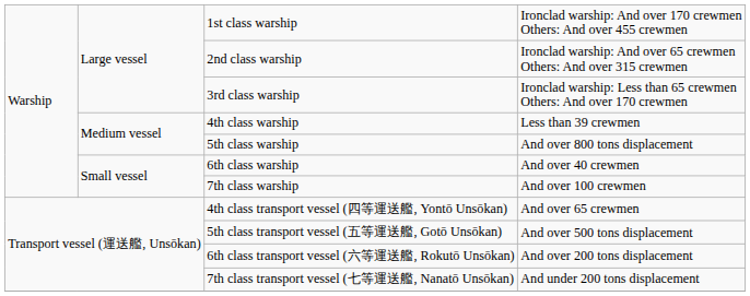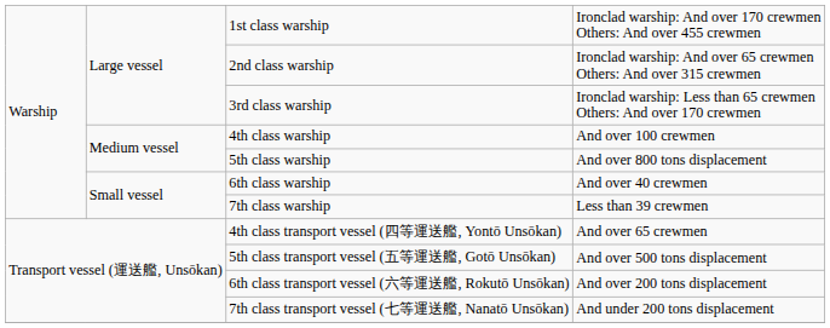4th class warship | column 4: Less than 39 crewmen -> And over 100 crewmen
7th class warship | column 4: And over 100 crewmen -> Less than 39 crewmen
